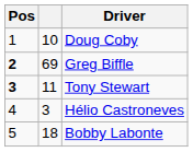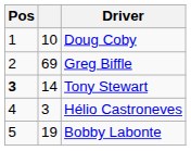Greg Biffle | Pos: bold -> normal
Tony Stewart | column 2: 11 -> 14
Bobby Labonte | column 2: 18 -> 19
